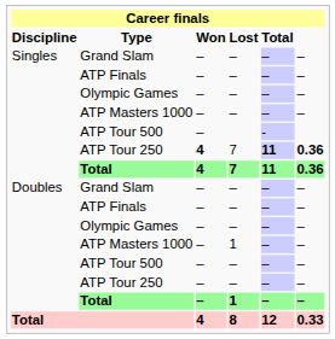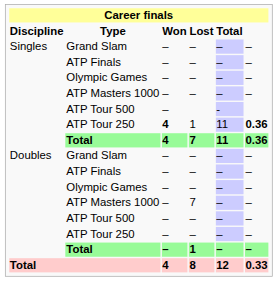Singles / ATP Tour 250 | Lost: 7 -> 1
Singles / ATP Tour 250 | Total: bold -> normal
Doubles / ATP Masters 1000 | Lost: 1 -> 7
